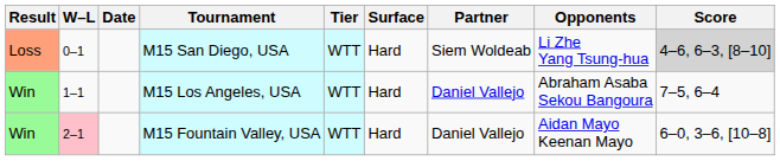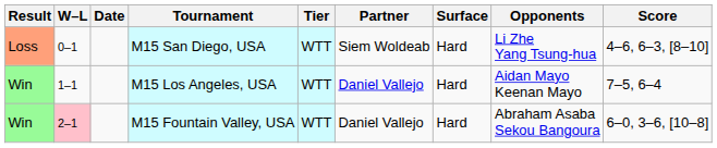columns swapped: Surface <-> Partner
M15 San Diego, USA | Score: lightgrey background -> no background
M15 Los Angeles, USA | Opponents: Abraham Asaba Sekou Bangoura -> Aidan Mayo Keenan Mayo
M15 Fountain Valley, USA | Opponents: Aidan Mayo Keenan Mayo -> Abraham Asaba Sekou Bangoura
